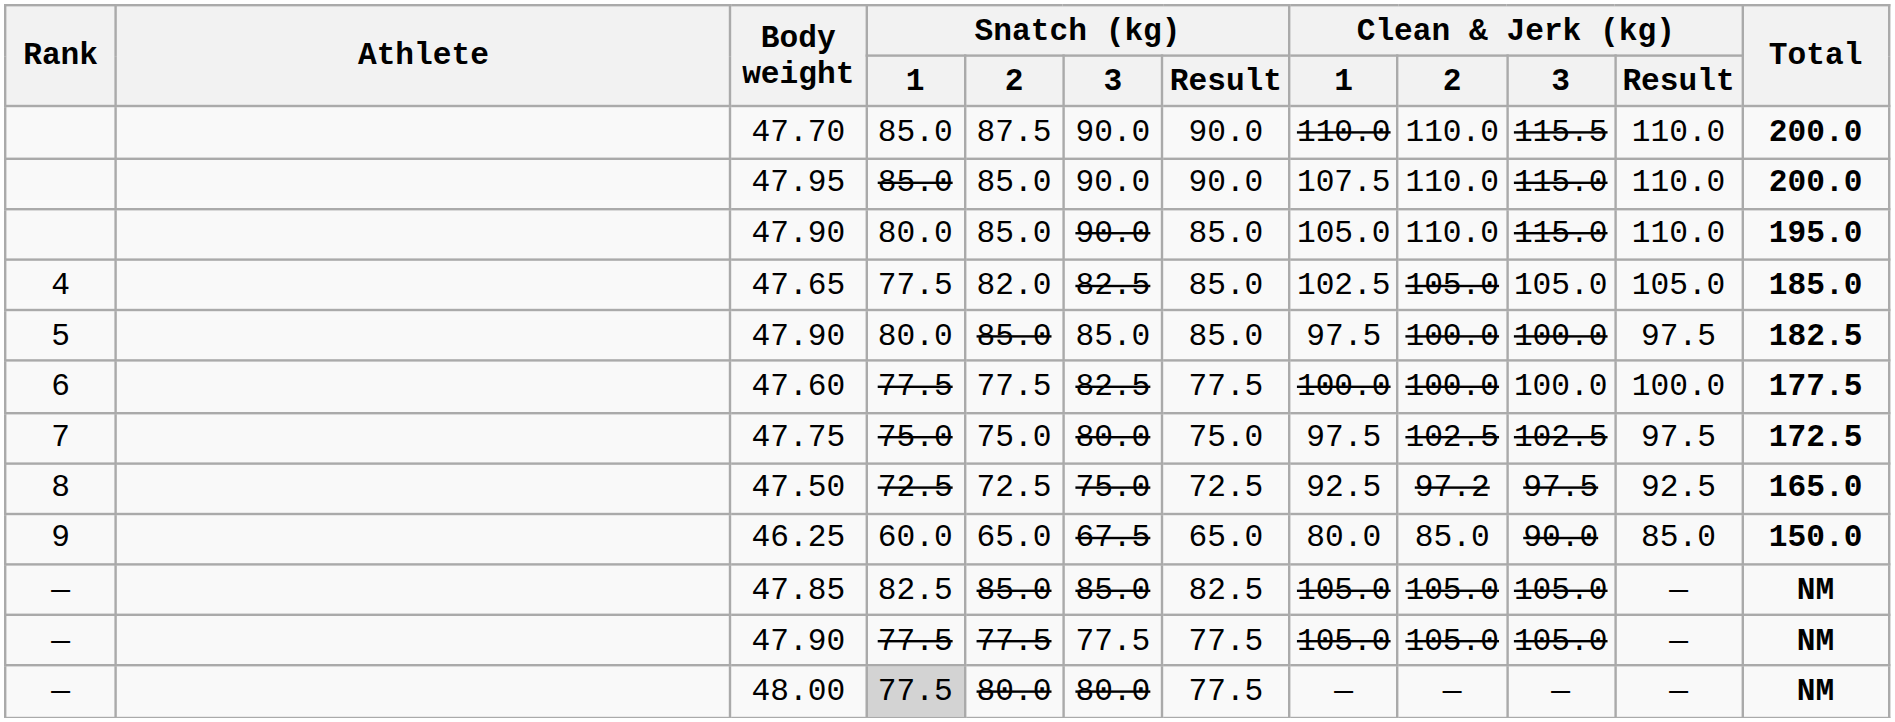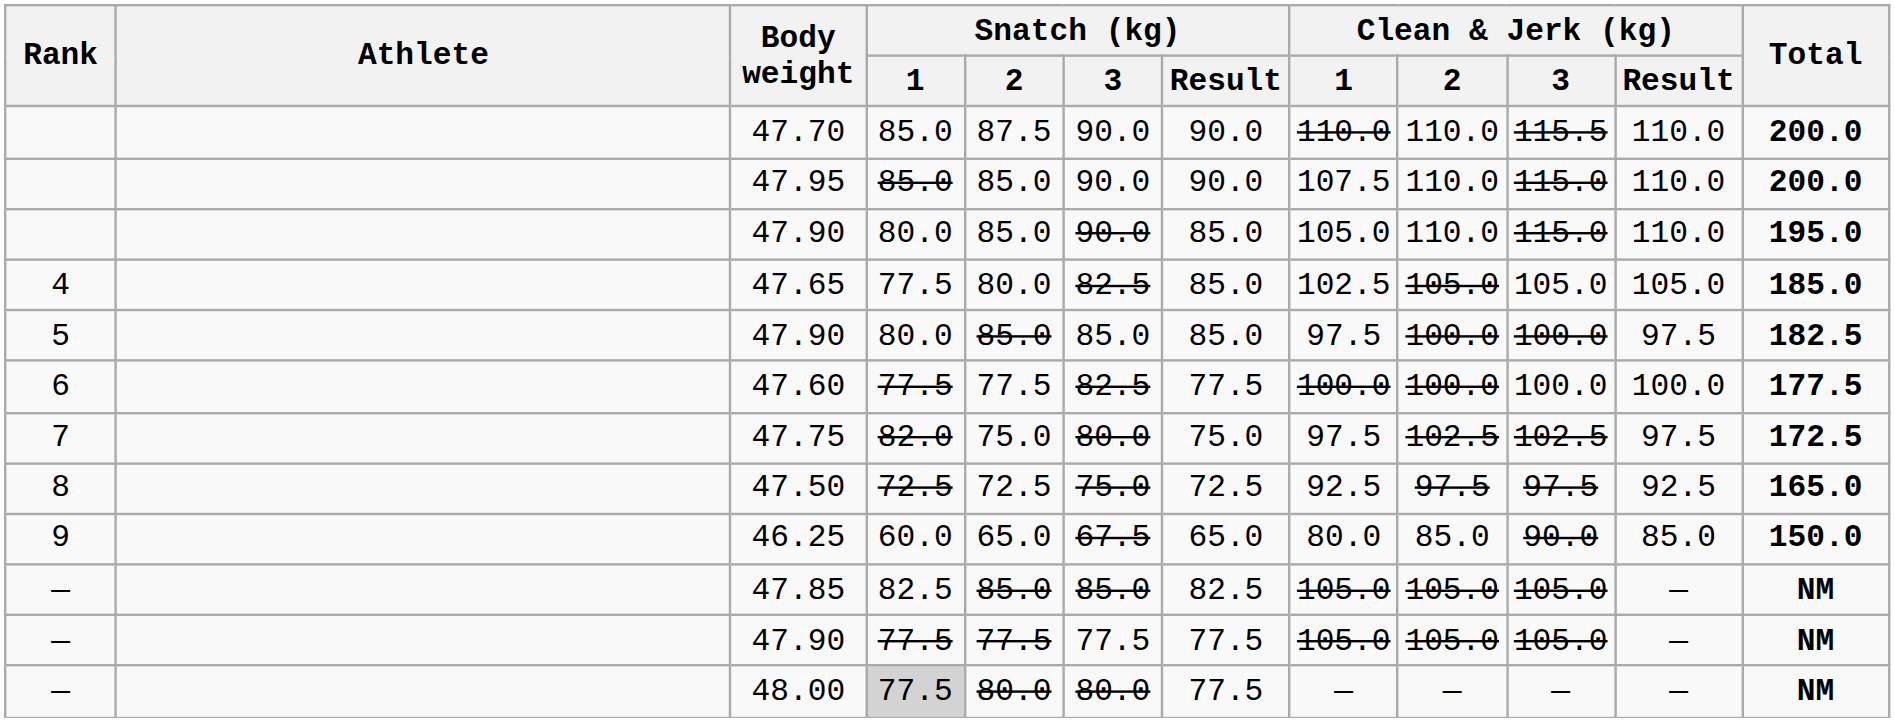47.65 | Snatch (kg) / 2: 82.0 -> 80.0
47.75 | Snatch (kg) / 1: 75.0 -> 82.0
47.50 | Clean & Jerk (kg) / 2: 97.2 -> 97.5
